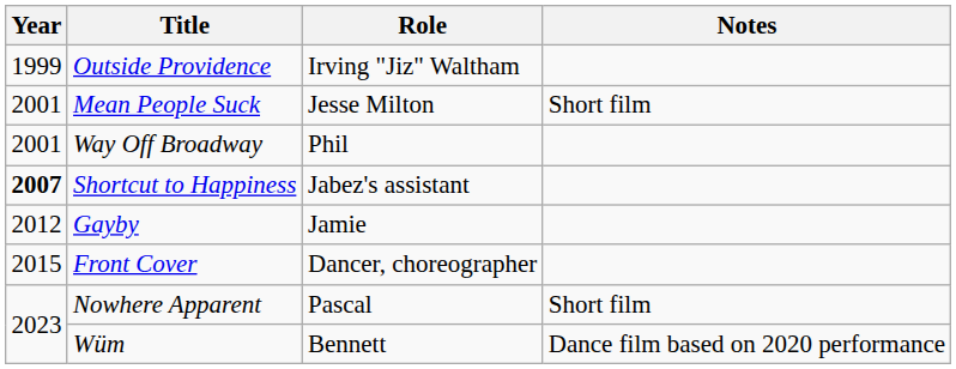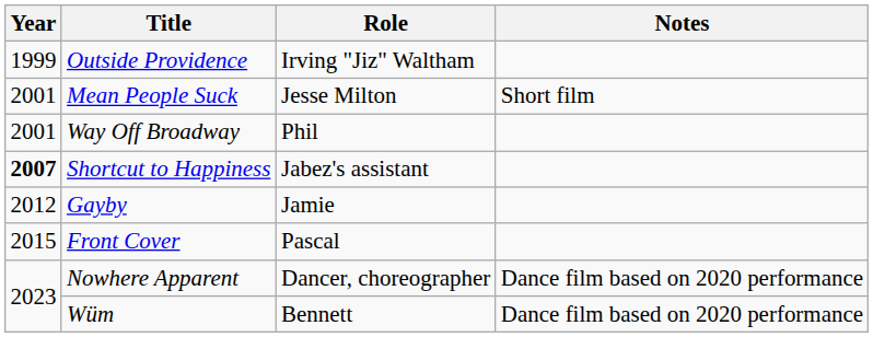Front Cover | Role: Dancer, choreographer -> Pascal
Nowhere Apparent | Role: Pascal -> Dancer, choreographer
Nowhere Apparent | Notes: Short film -> Dance film based on 2020 performance
